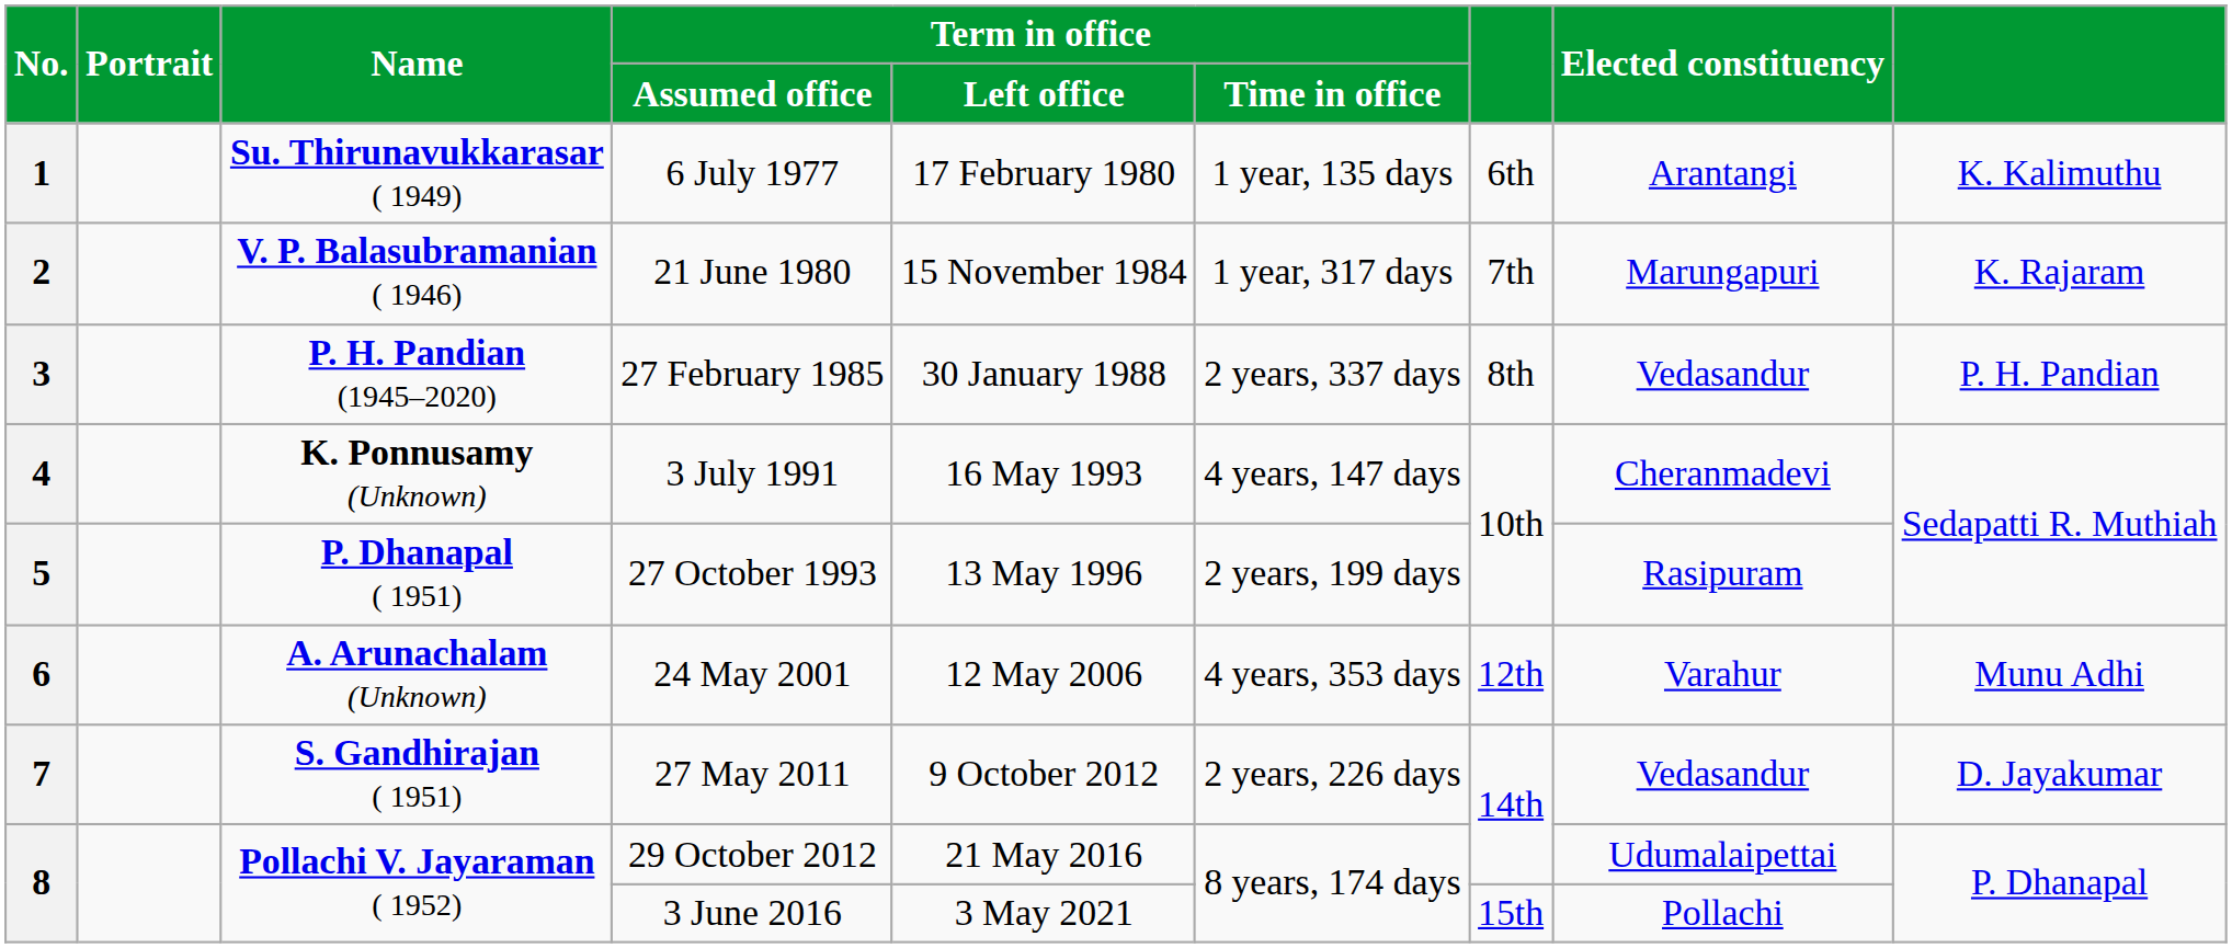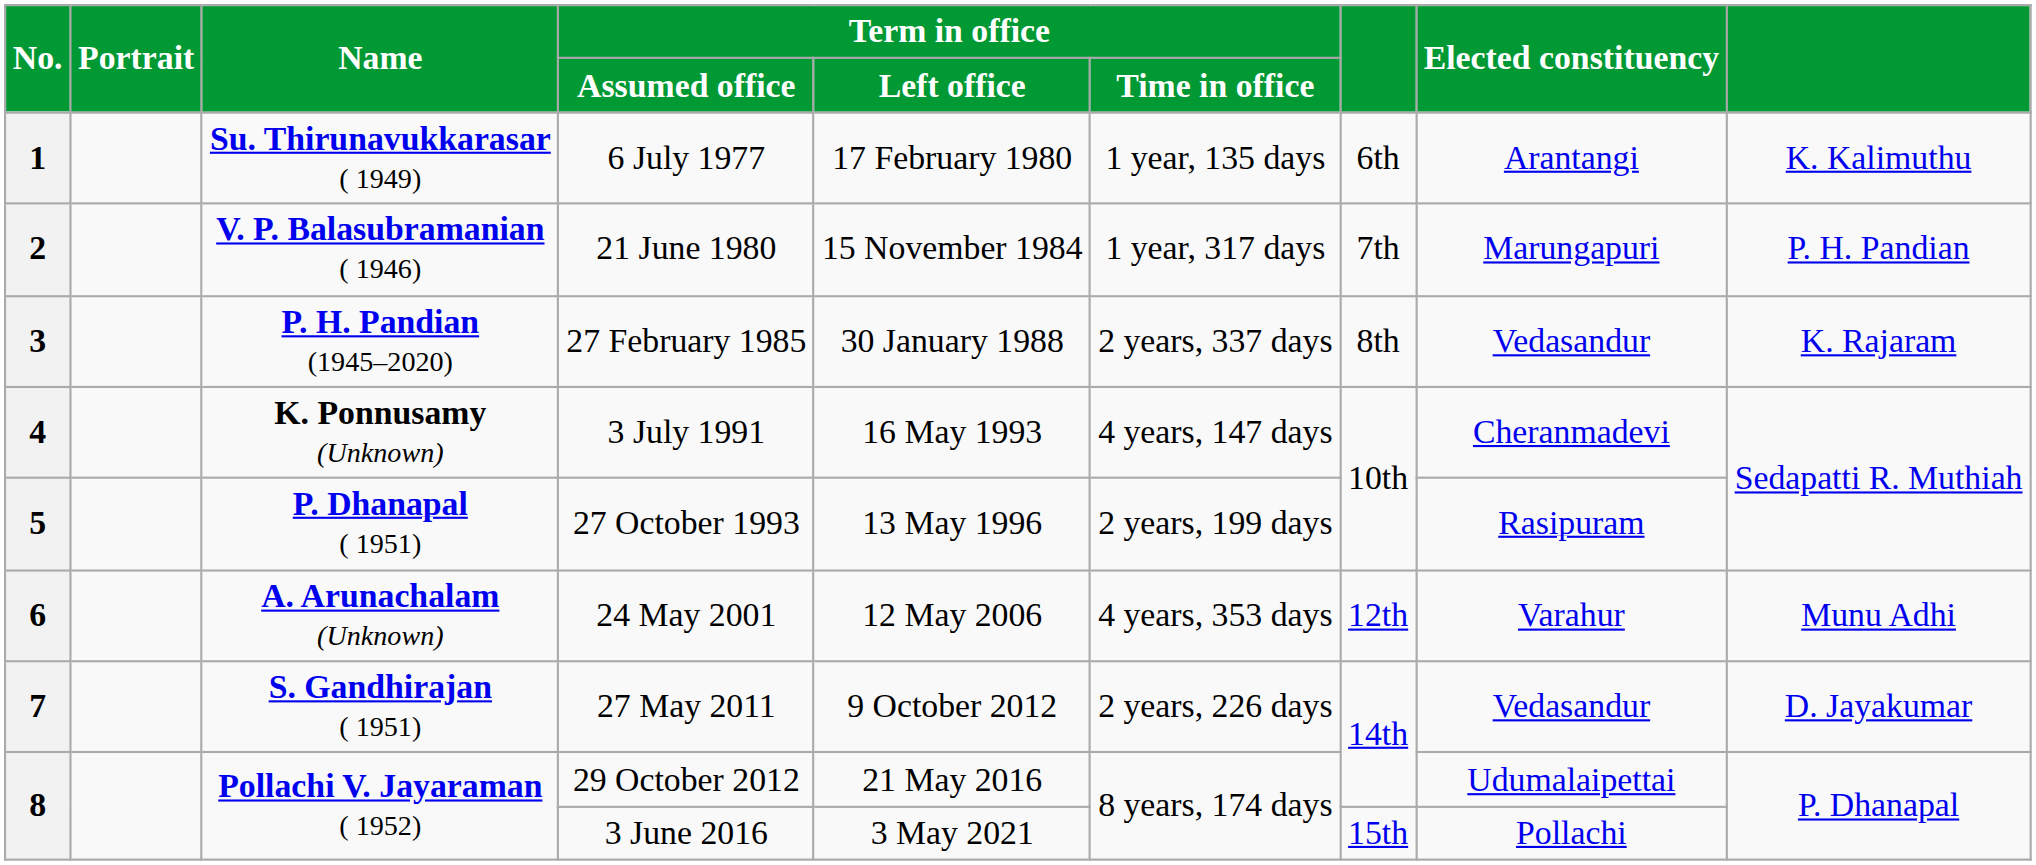21 June 1980 | column 9: K. Rajaram -> P. H. Pandian
27 February 1985 | column 9: P. H. Pandian -> K. Rajaram
